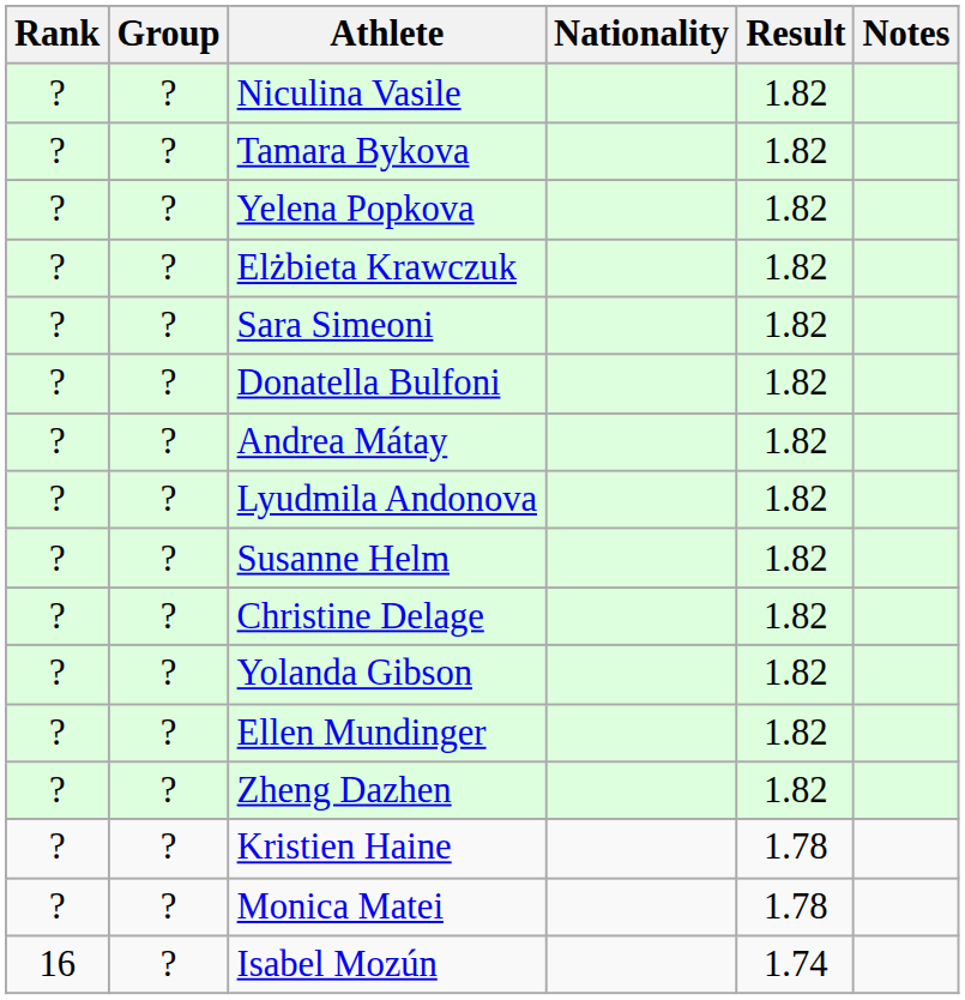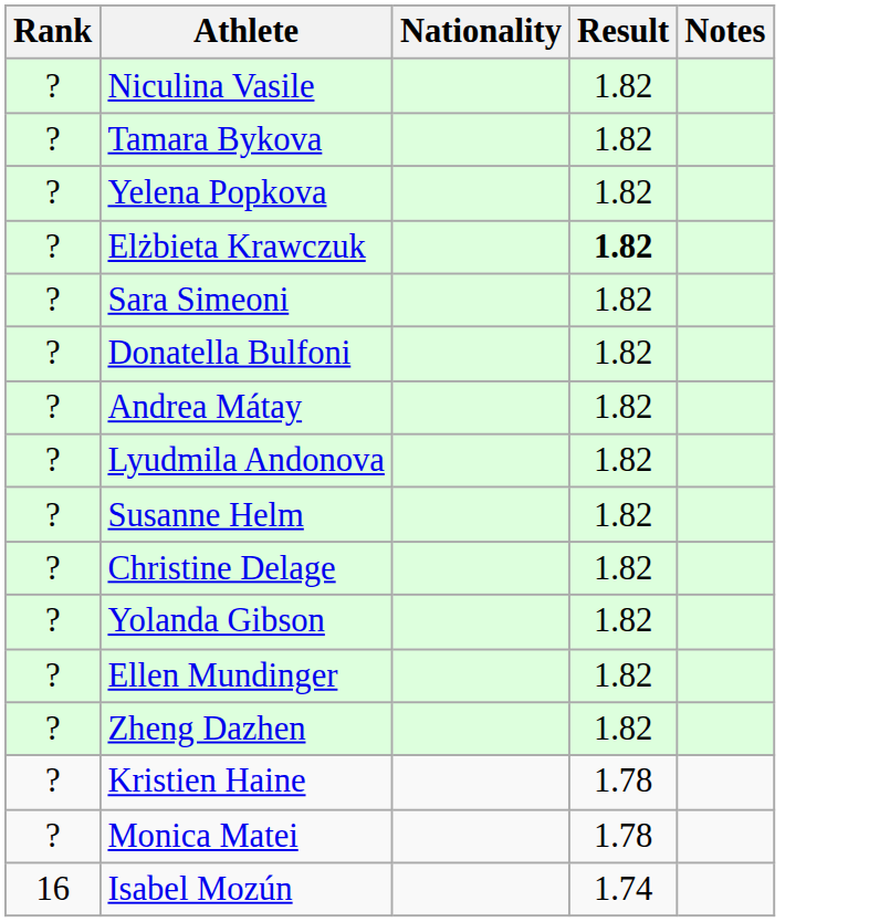- column: Group | ? | ? | ? | ? | ? | ? | ? | ? | ? | ? | ? | ? | ? | ? | ? | ?
Elżbieta Krawczuk | Result: normal -> bold
